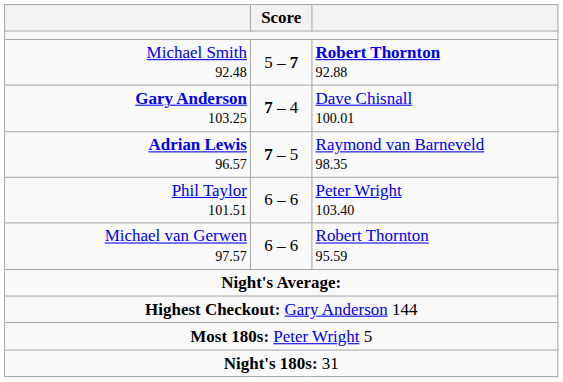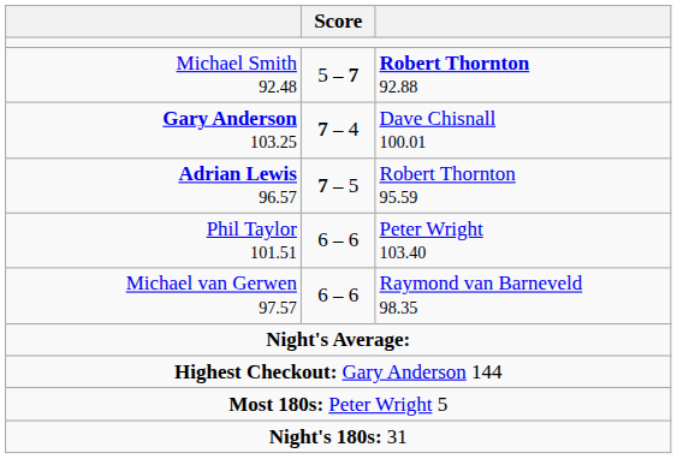Adrian Lewis 96.57 | column 3: Raymond van Barneveld 98.35 -> Robert Thornton 95.59
Michael van Gerwen 97.57 | column 3: Robert Thornton 95.59 -> Raymond van Barneveld 98.35
